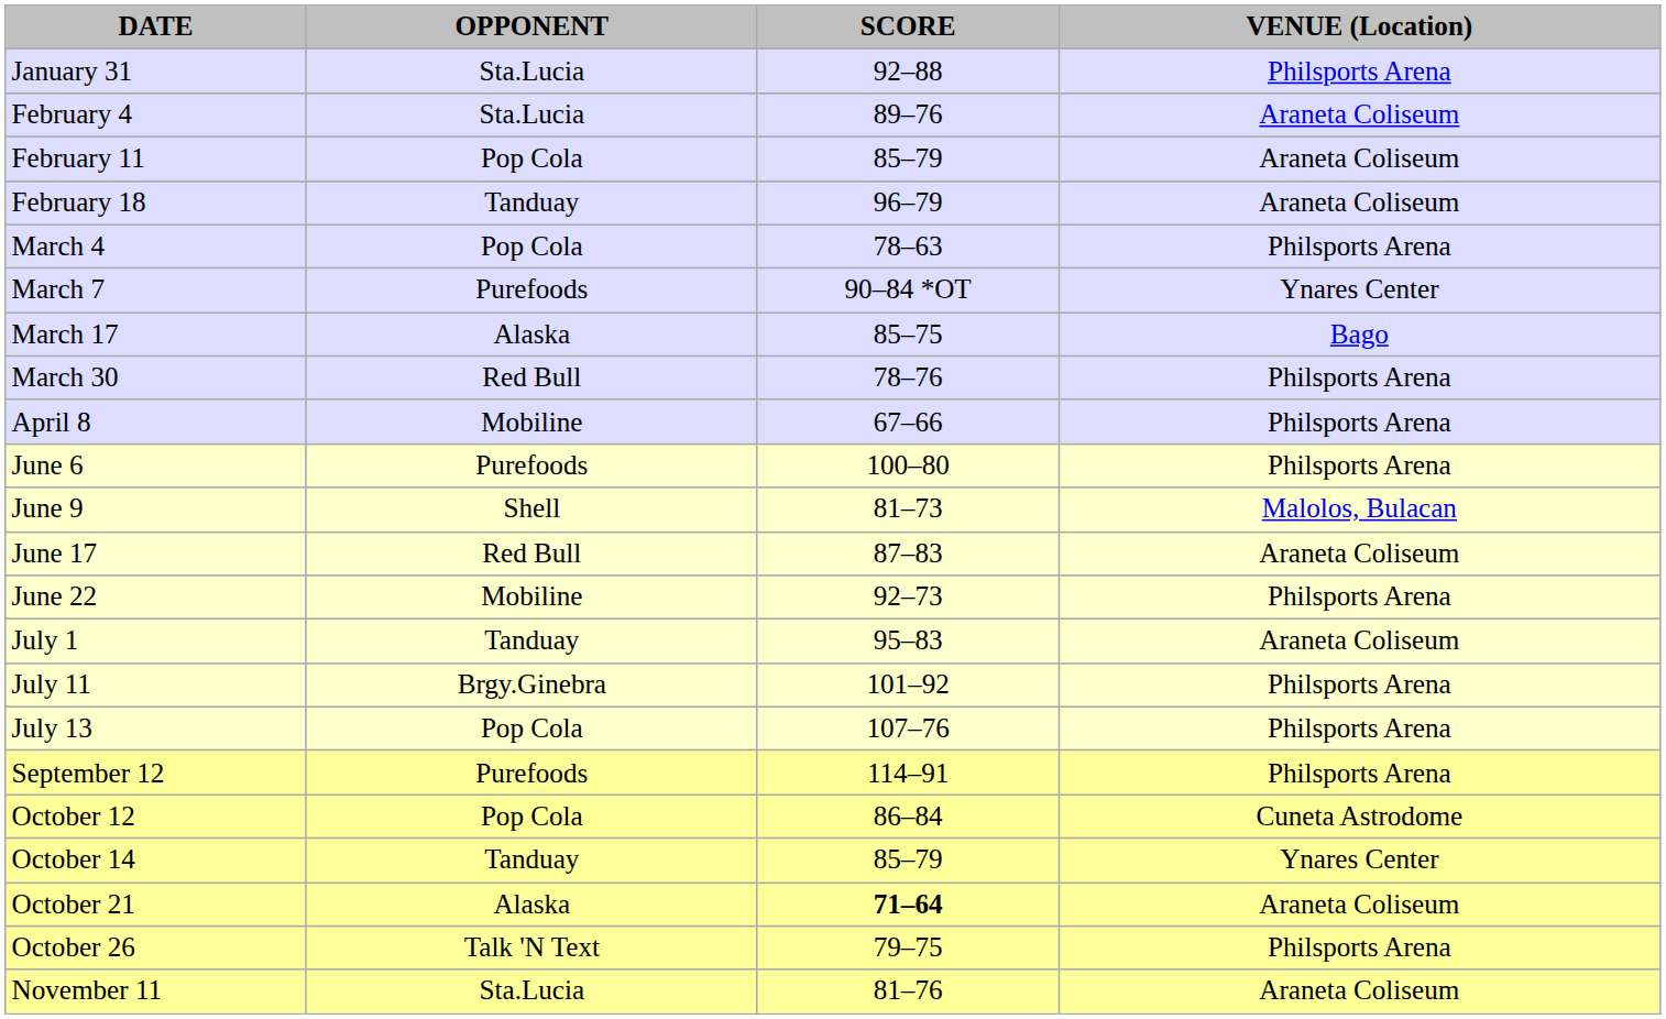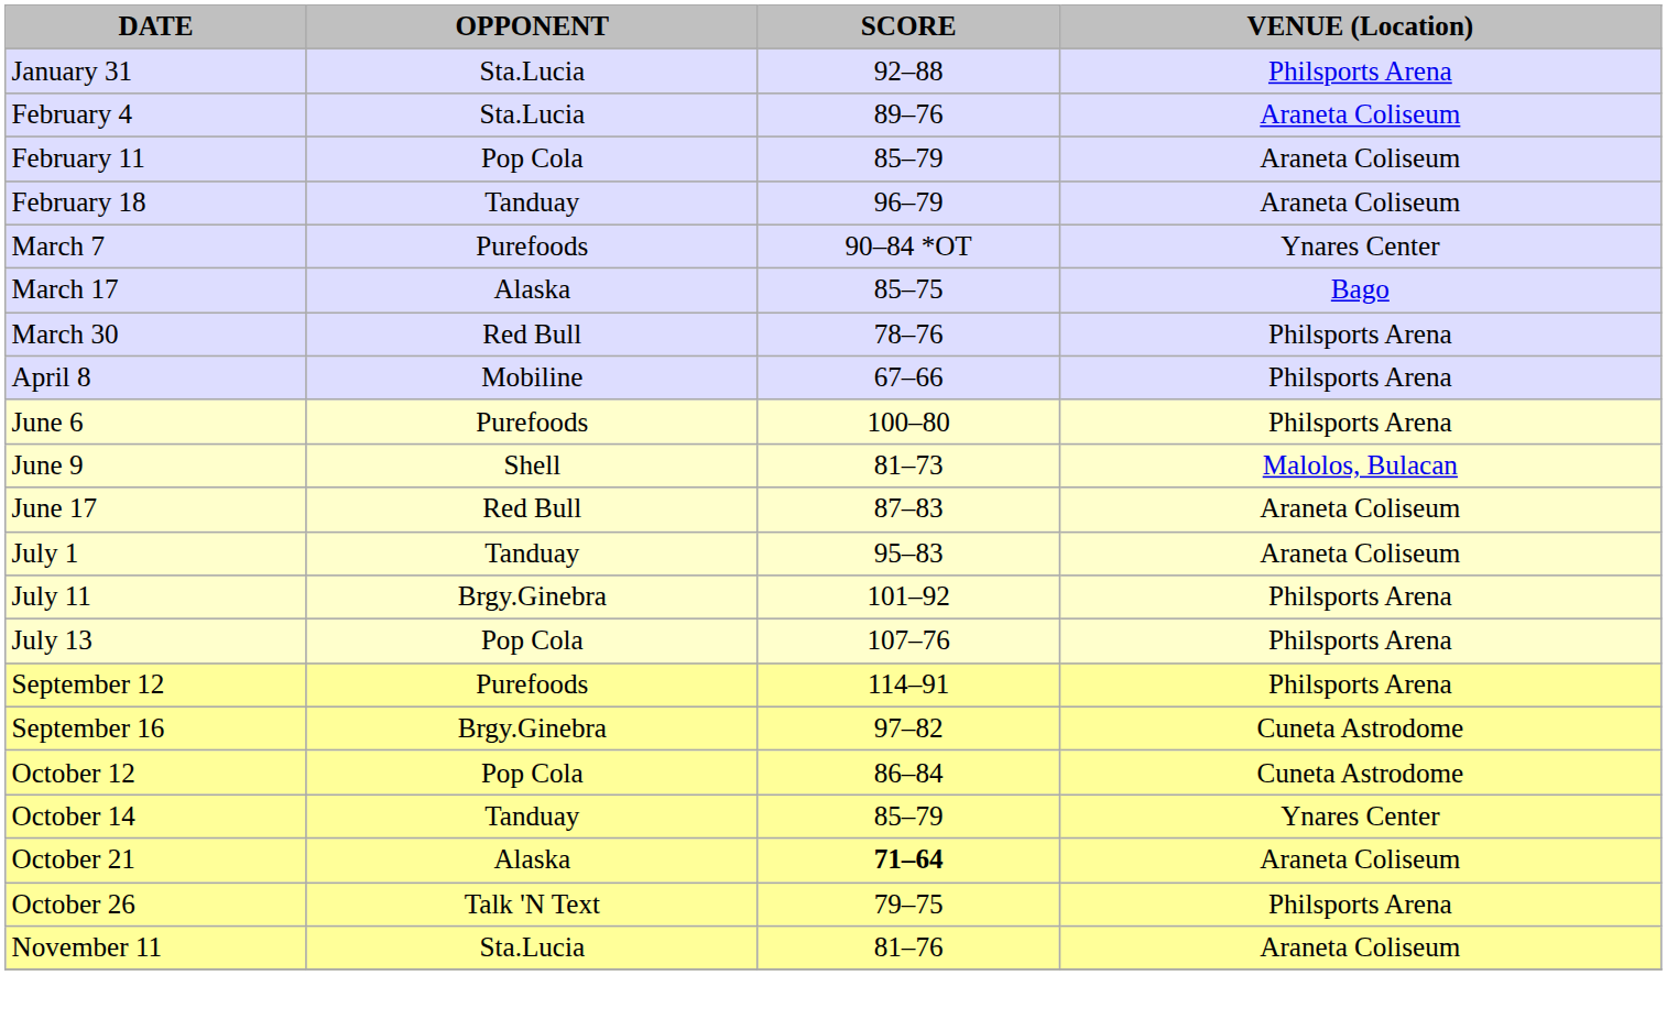- row: March 4 | Pop Cola | 78–63 | Philsports Arena
- row: June 22 | Mobiline | 92–73 | Philsports Arena
+ row: September 16 | Brgy.Ginebra | 97–82 | Cuneta Astrodome
